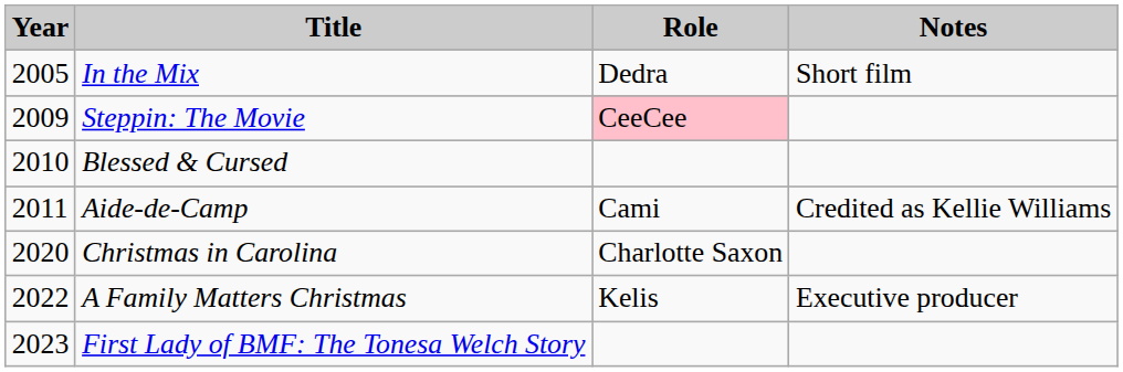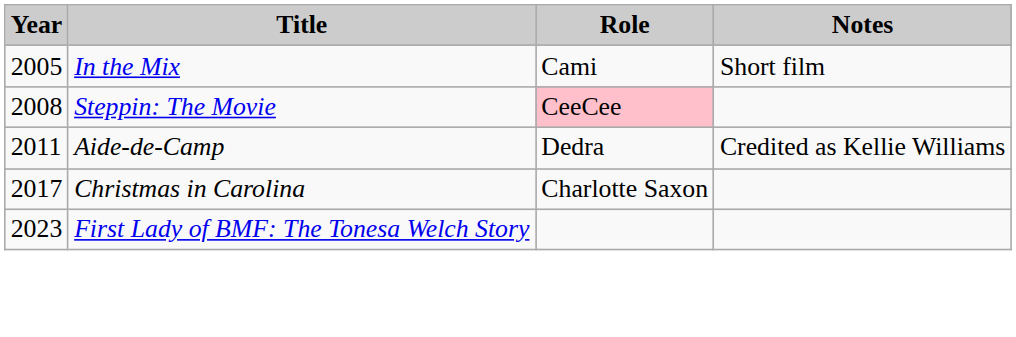In the Mix | Role: Dedra -> Cami
Steppin: The Movie | Year: 2009 -> 2008
- row: 2010 | Blessed & Cursed
Aide-de-Camp | Role: Cami -> Dedra
Christmas in Carolina | Year: 2020 -> 2017
- row: 2022 | A Family Matters Christmas | Kelis | Executive producer
